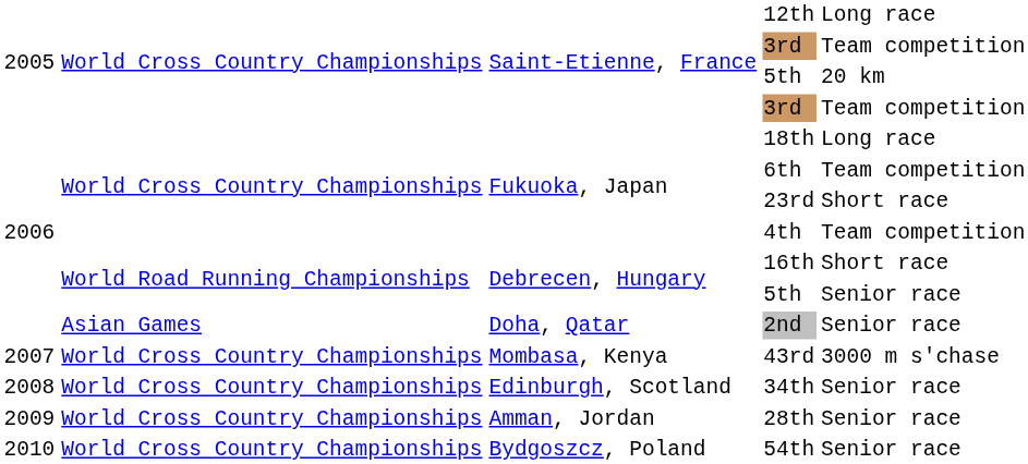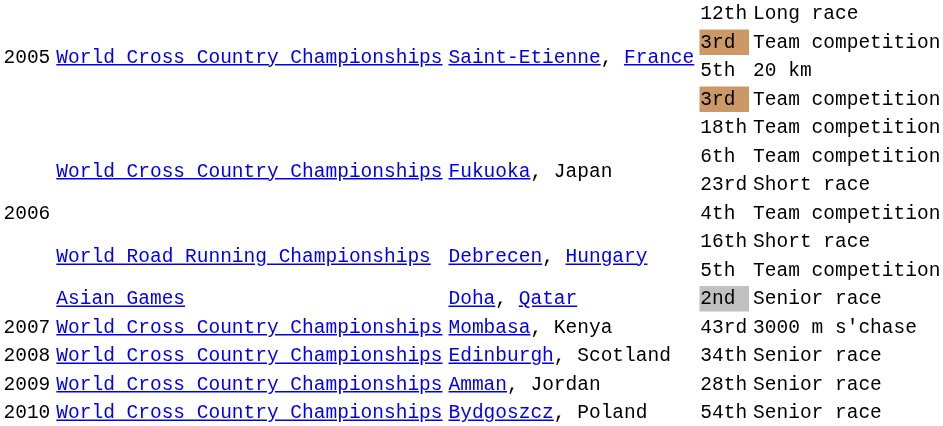18th | column 5: Long race -> Team competition
Debrecen, Hungary / 5th | column 5: Senior race -> Team competition
